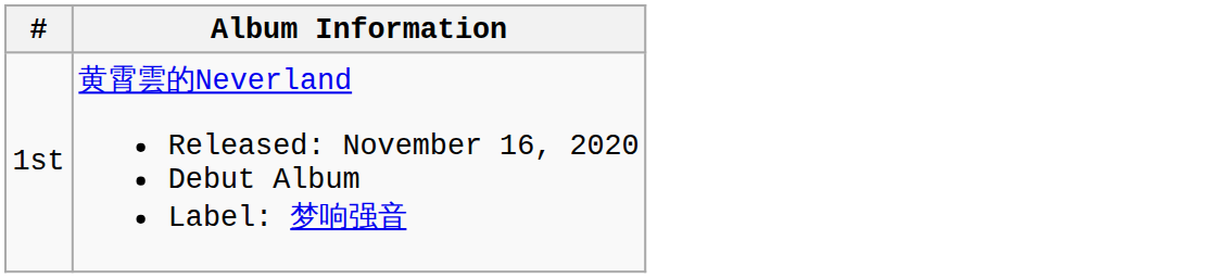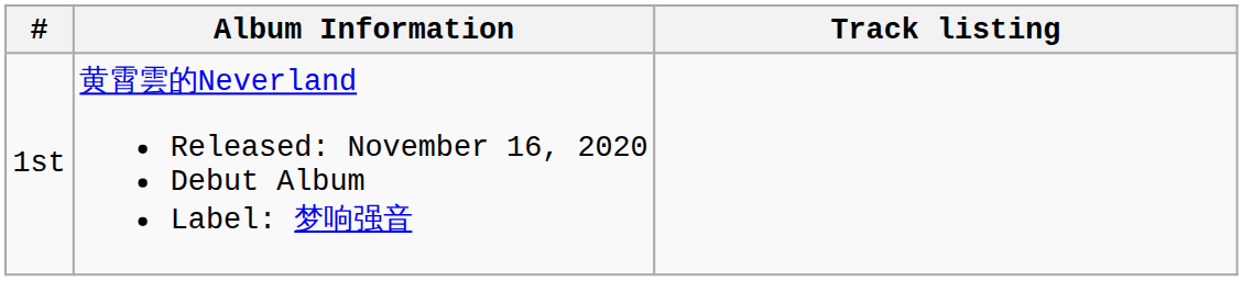+ column: Track listing
